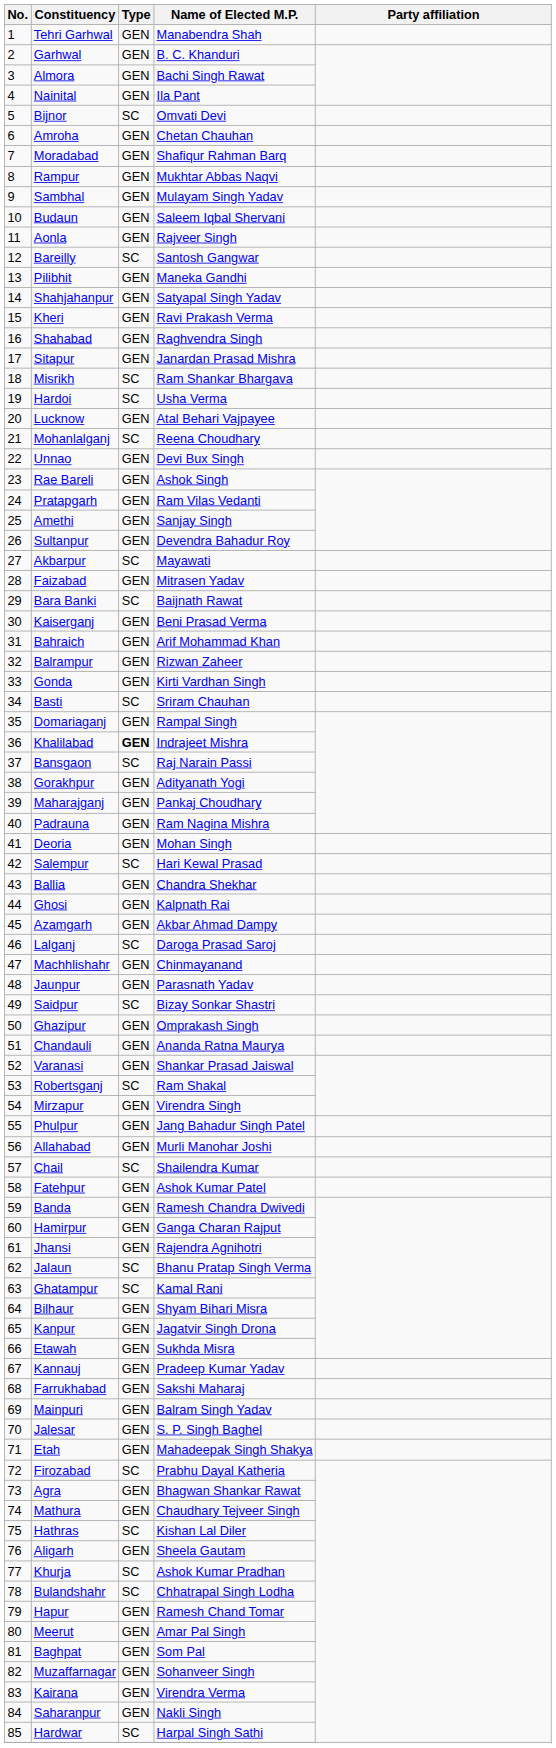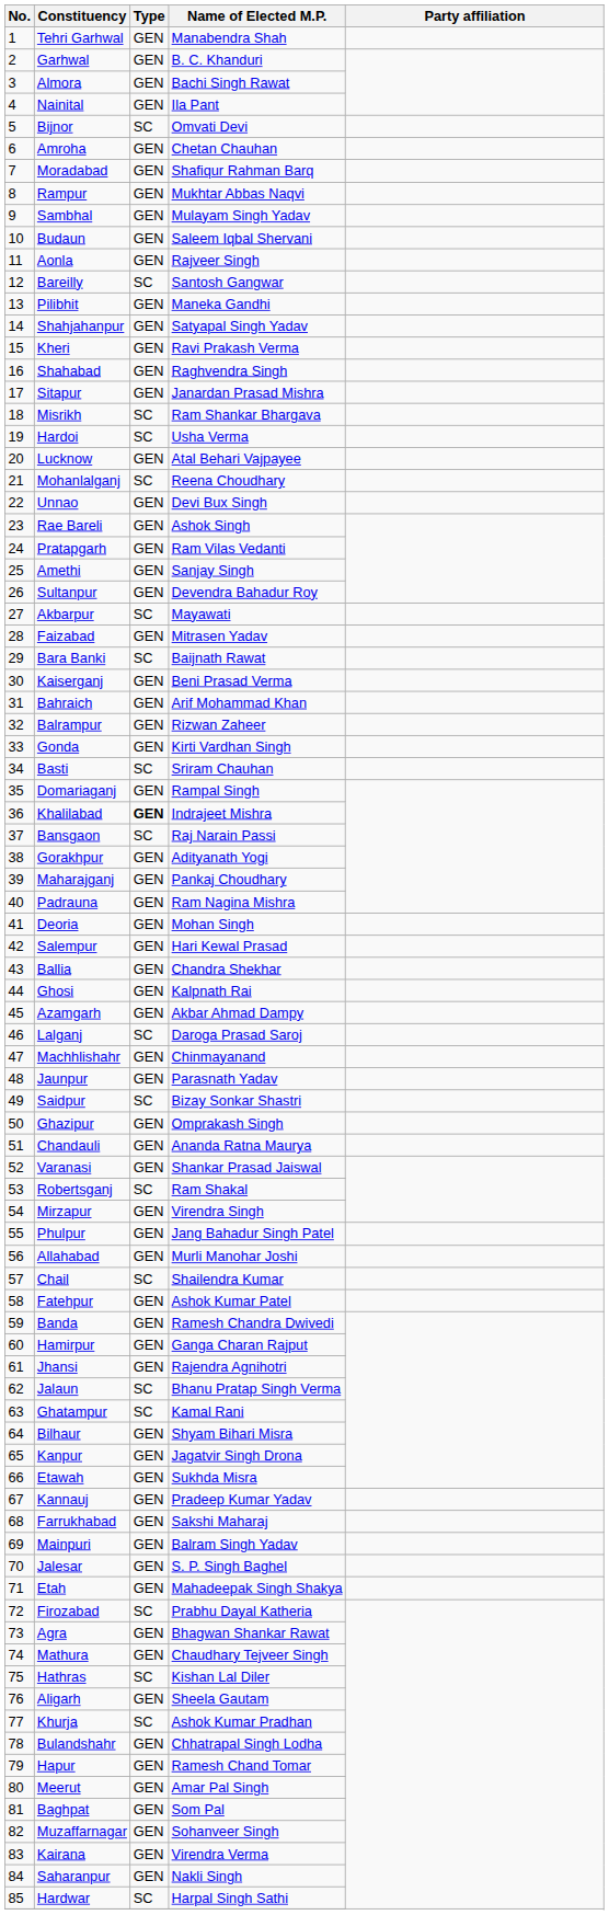Salempur | Type: SC -> GEN
Bulandshahr | Type: SC -> GEN
